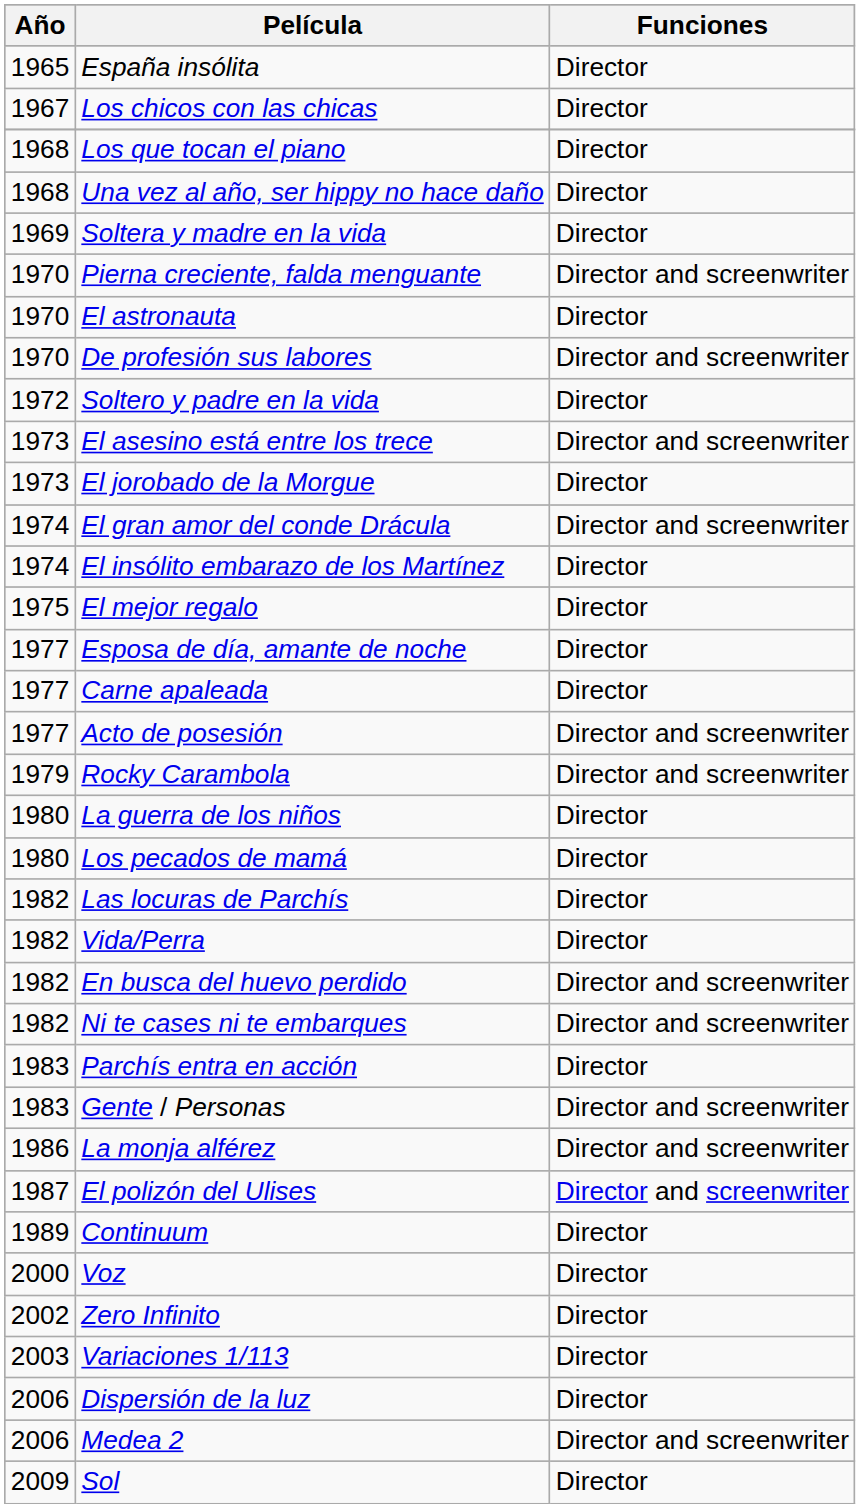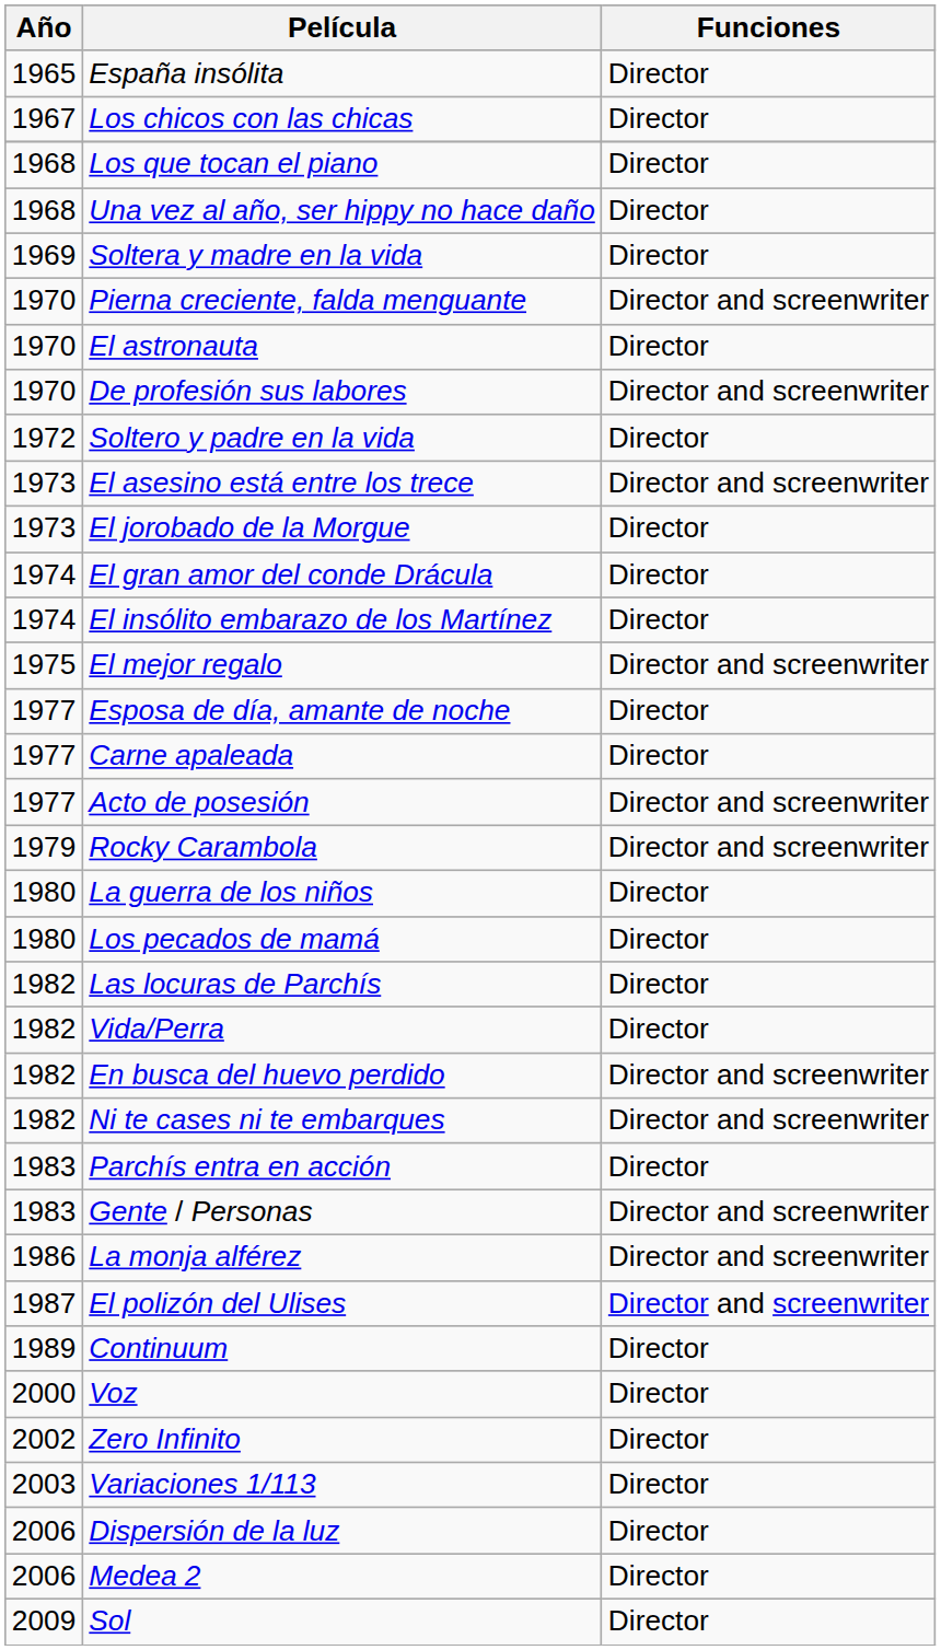El gran amor del conde Drácula | Funciones: Director and screenwriter -> Director
El mejor regalo | Funciones: Director -> Director and screenwriter
Medea 2 | Funciones: Director and screenwriter -> Director
